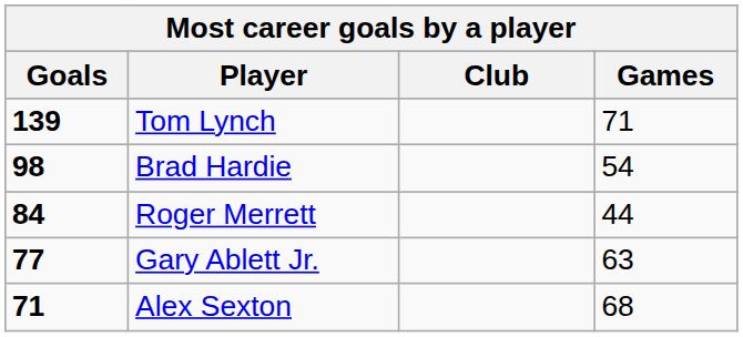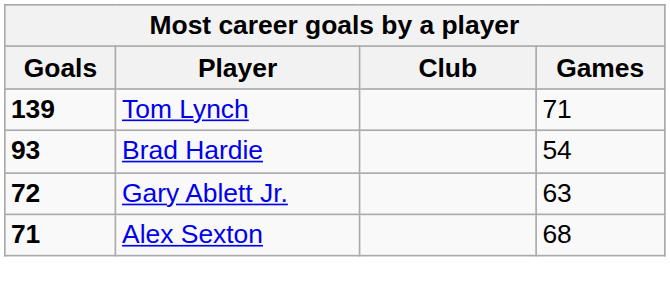Brad Hardie | Goals: 98 -> 93
- row: 84 | Roger Merrett | 44
Gary Ablett Jr. | Goals: 77 -> 72
